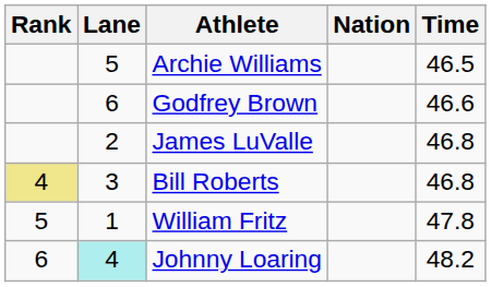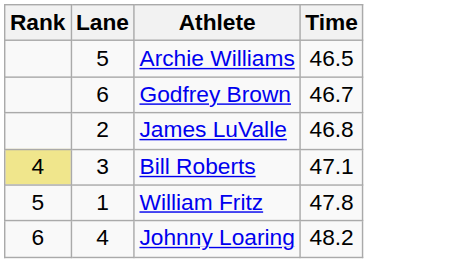- column: Nation
Godfrey Brown | Time: 46.6 -> 46.7
Bill Roberts | Time: 46.8 -> 47.1
Johnny Loaring | Lane: paleturquoise background -> no background
